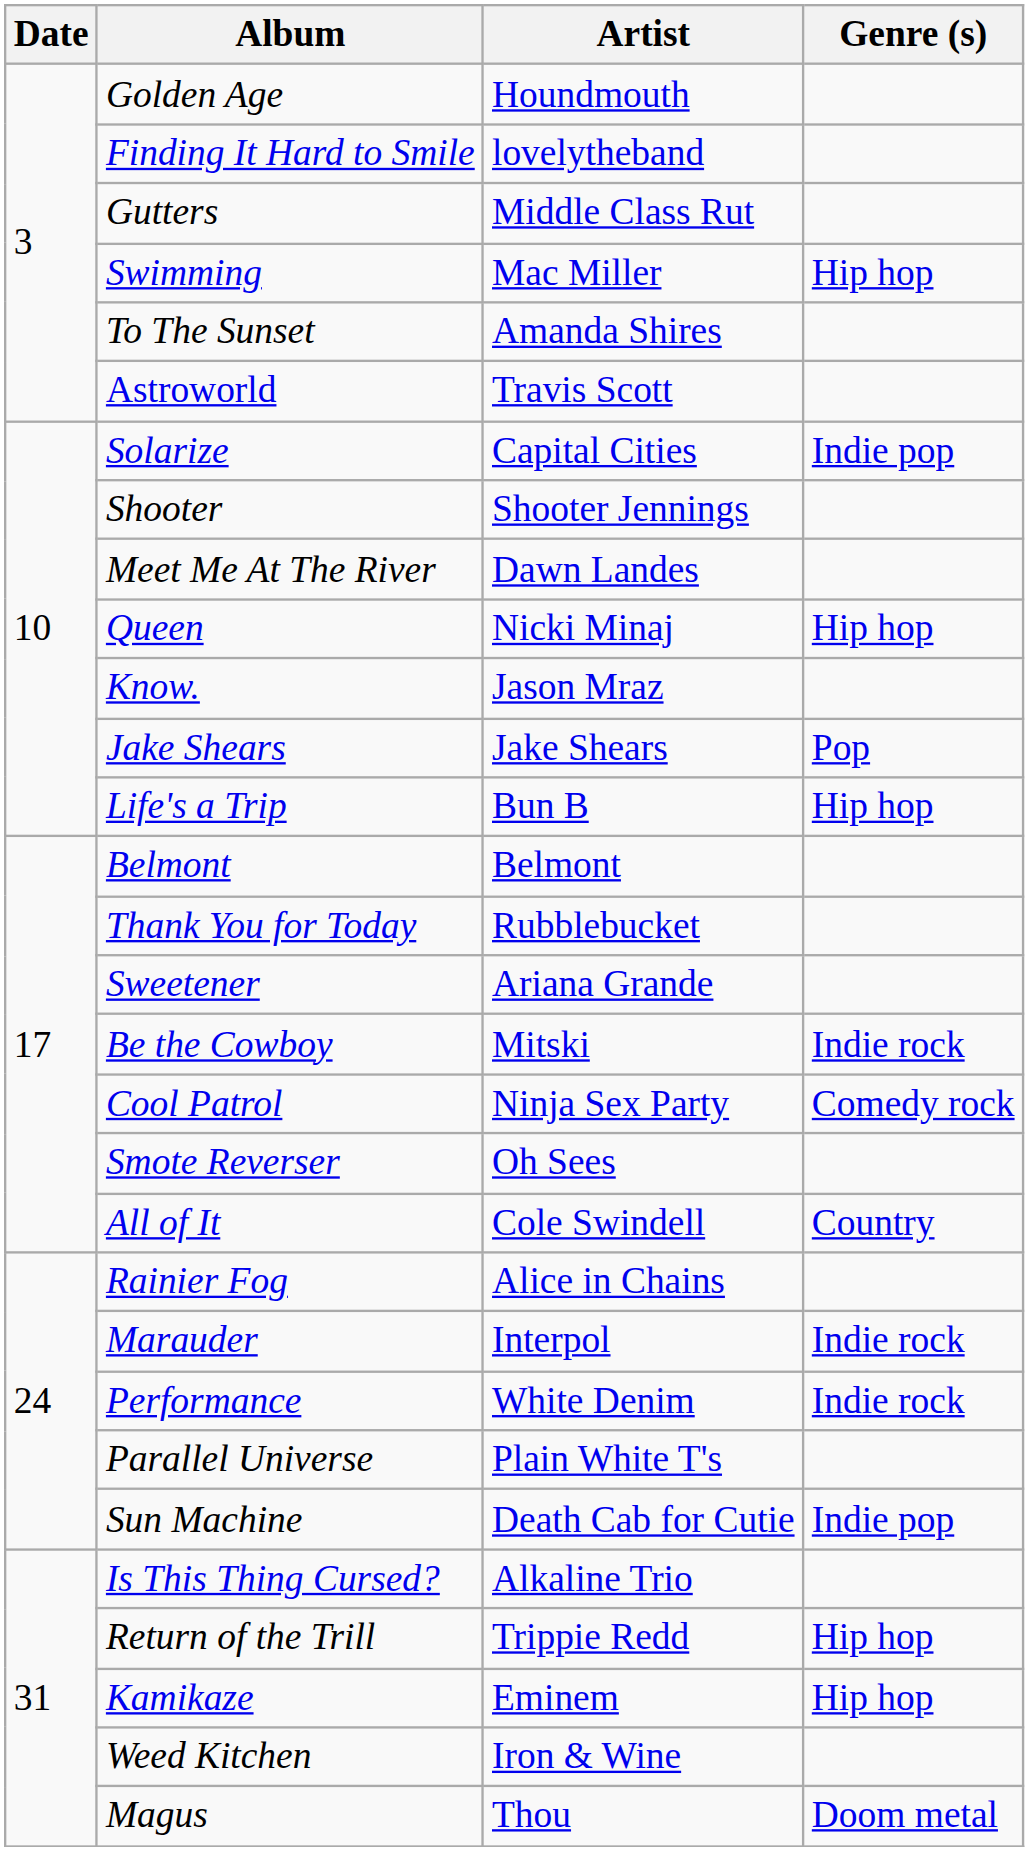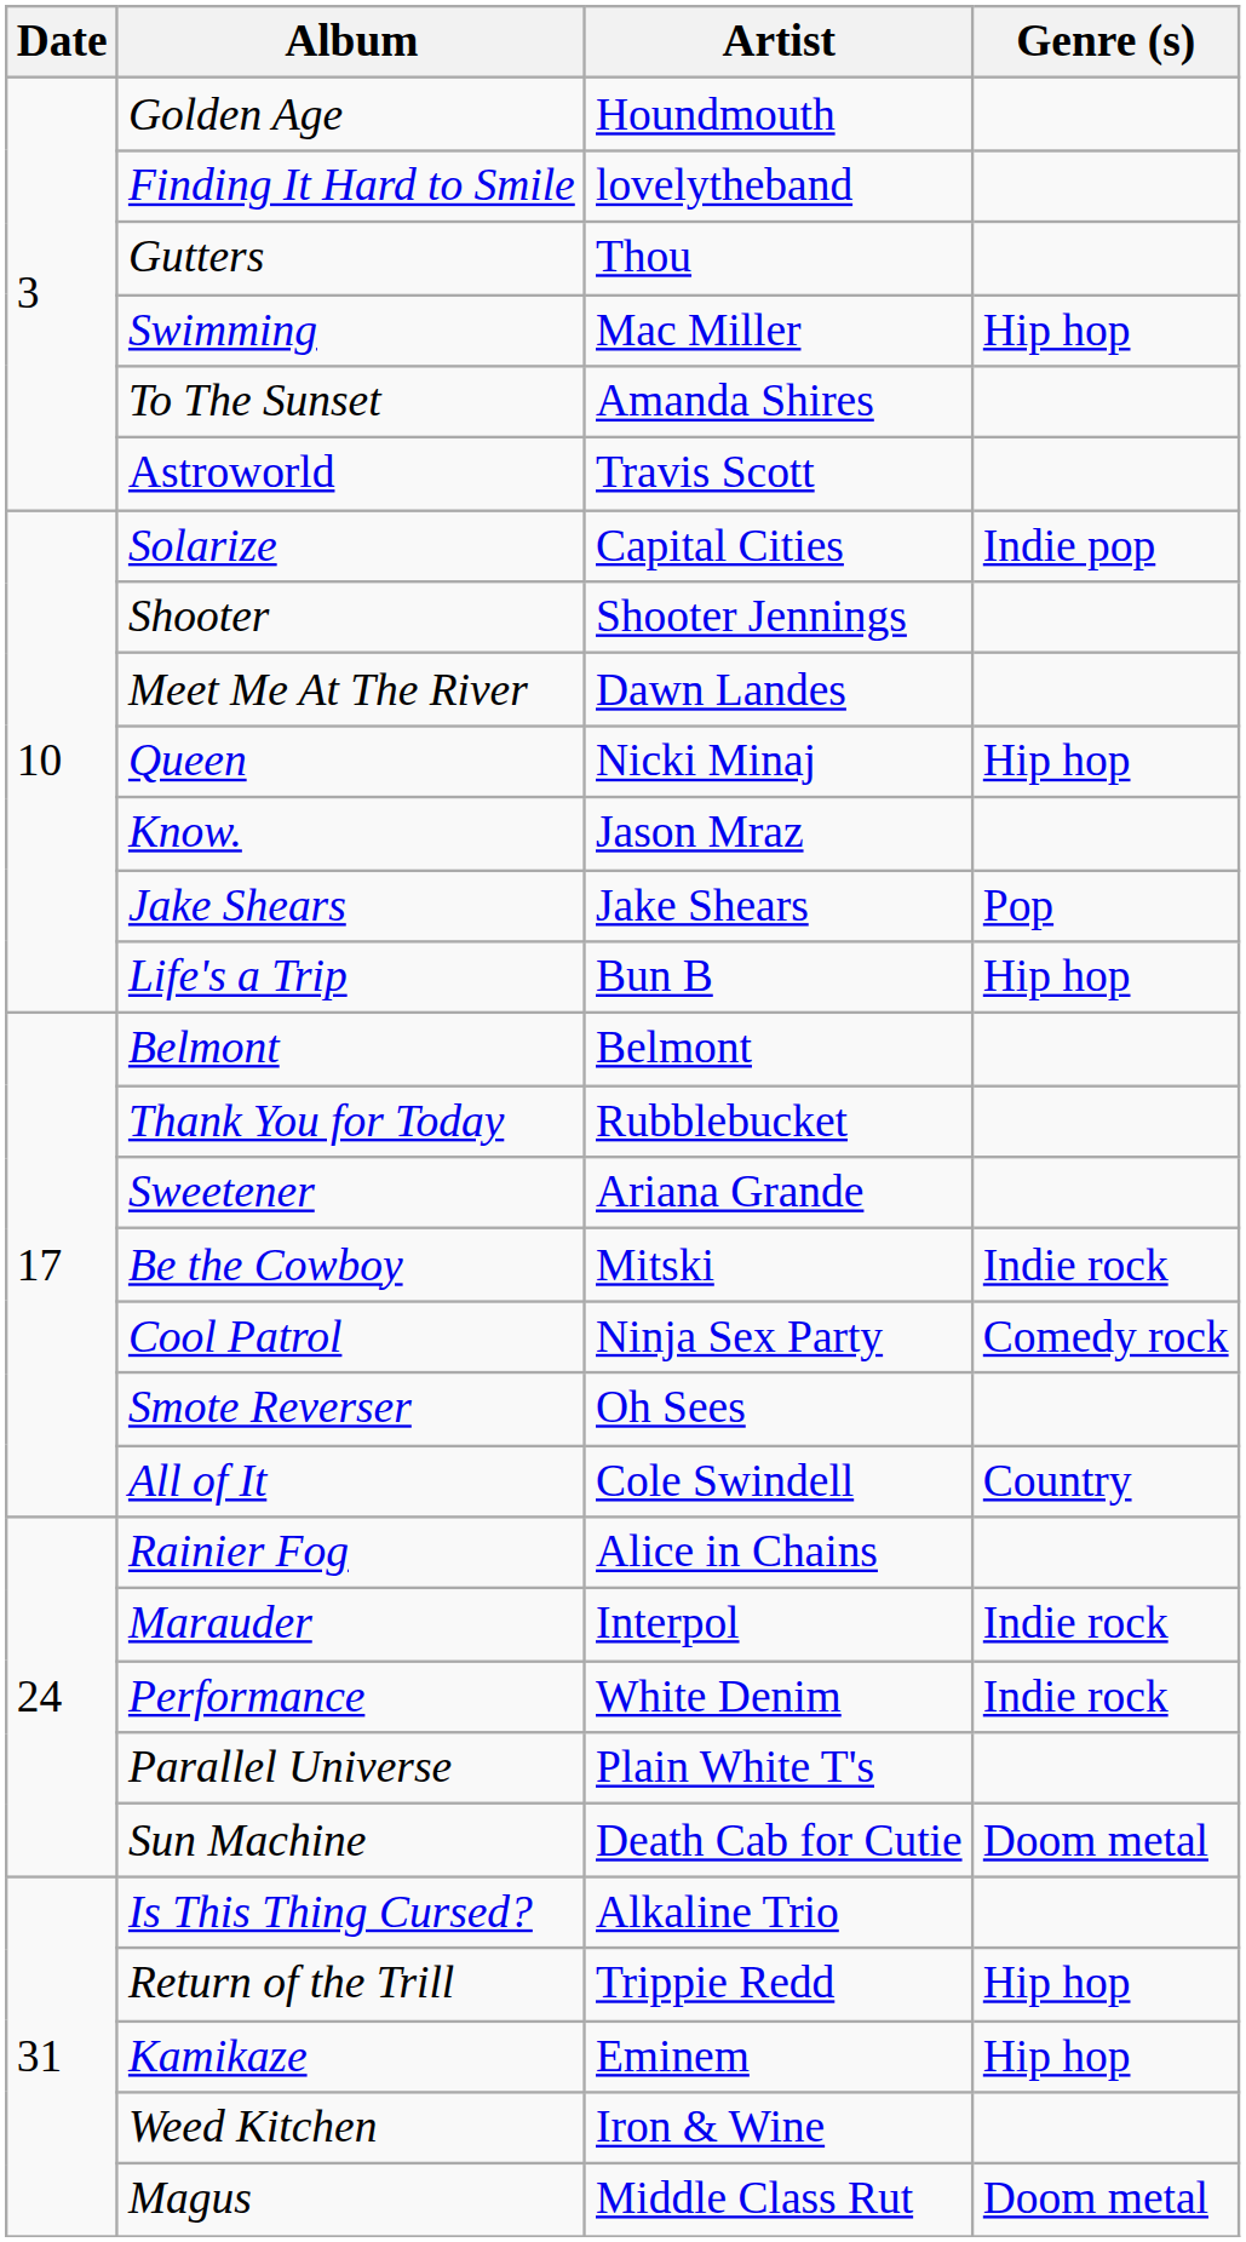Gutters | Artist: Middle Class Rut -> Thou
Sun Machine | Genre (s): Indie pop -> Doom metal
Magus | Artist: Thou -> Middle Class Rut
